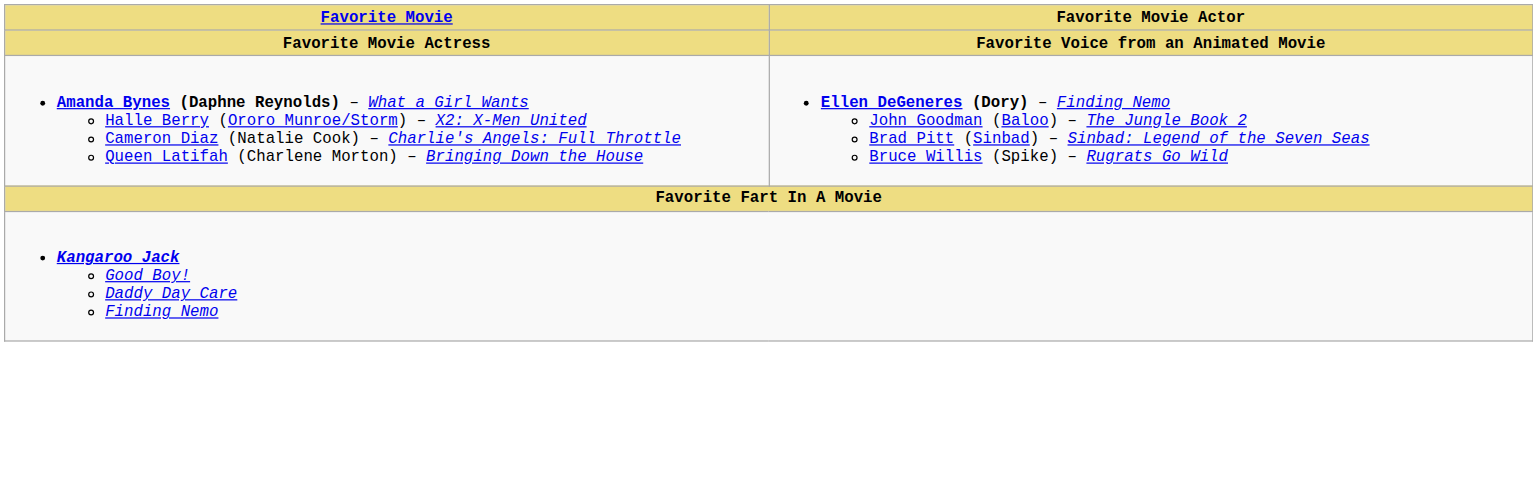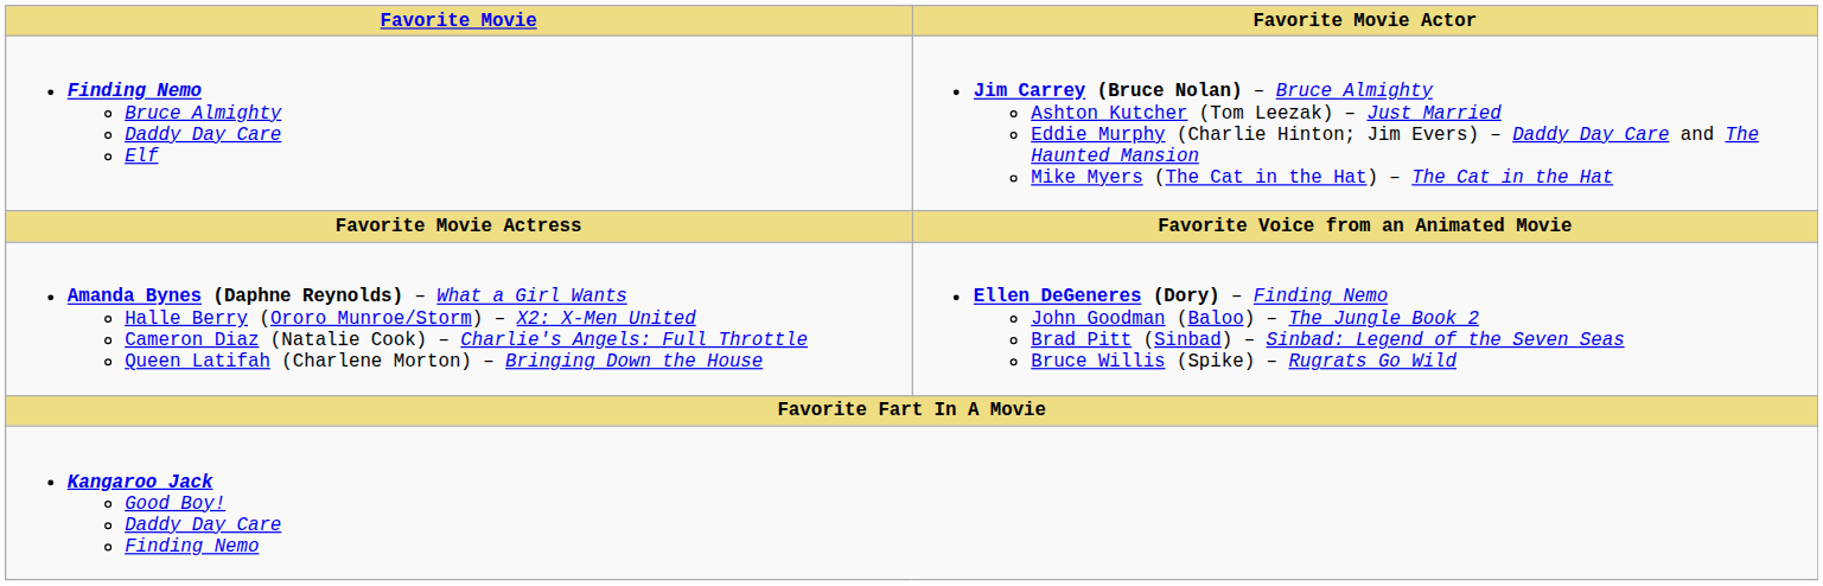+ row: Finding Nemo Bruce Almighty Daddy Day Care Elf | Jim Carrey (Bruce Nolan) – Bruce Almighty Ashton Kutcher (Tom Leezak) – Just Married Eddie Murphy (Charlie Hinton; Jim Evers) – Daddy Day Care and The Haunted Mansion Mike Myers (The Cat in the Hat) – The Cat in the Hat
